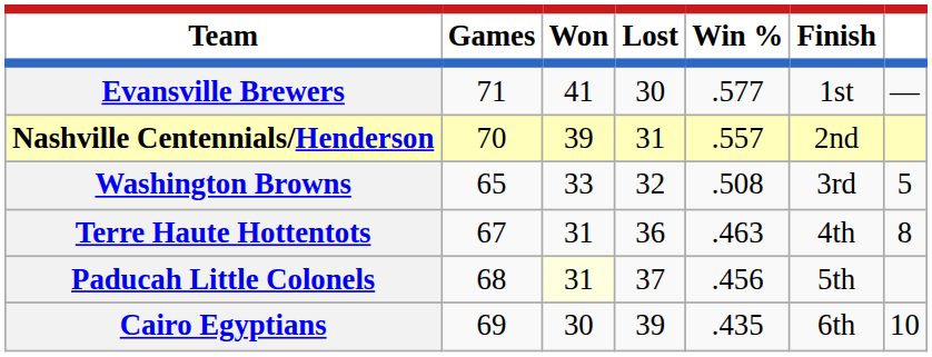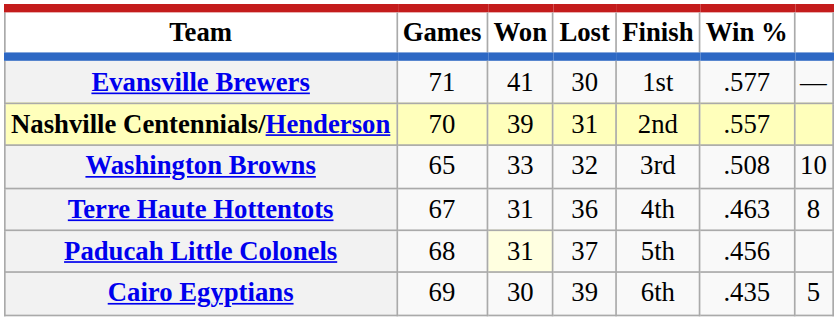columns swapped: Win % <-> Finish
Washington Browns | column 7: 5 -> 10
Cairo Egyptians | column 7: 10 -> 5
